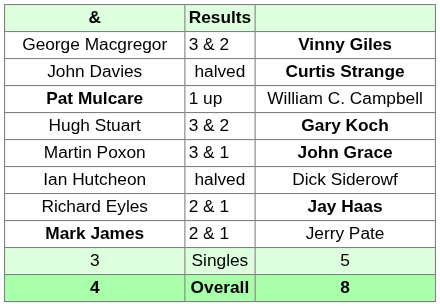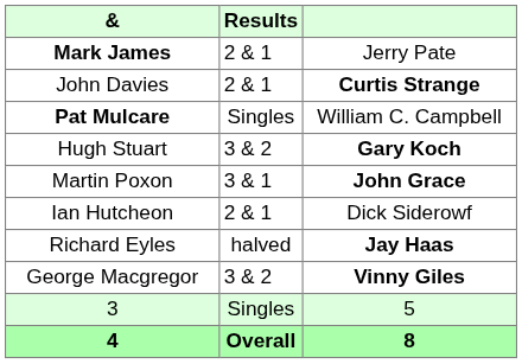rows swapped: Mark James <-> George Macgregor
John Davies | Results: halved -> 2 & 1
Pat Mulcare | Results: 1 up -> Singles
Ian Hutcheon | Results: halved -> 2 & 1
Richard Eyles | Results: 2 & 1 -> halved
